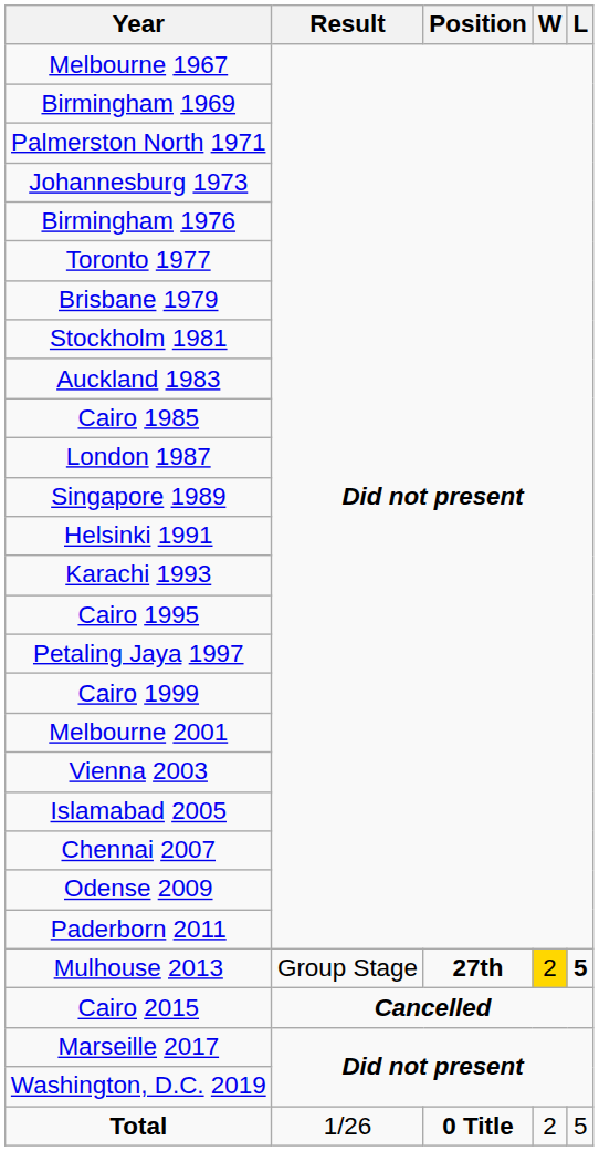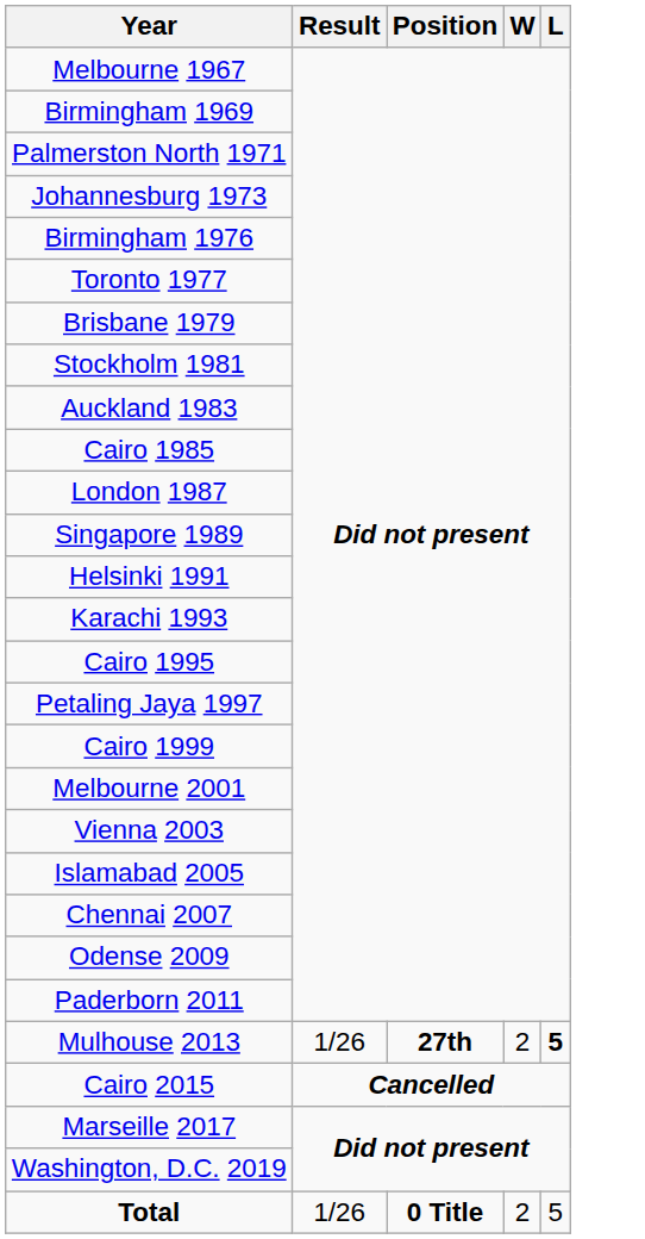Mulhouse 2013 | Result: Group Stage -> 1/26
Mulhouse 2013 | W: gold background -> no background
